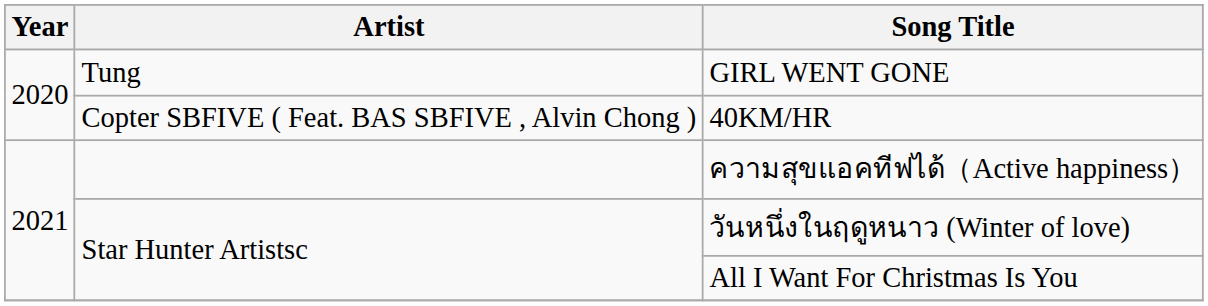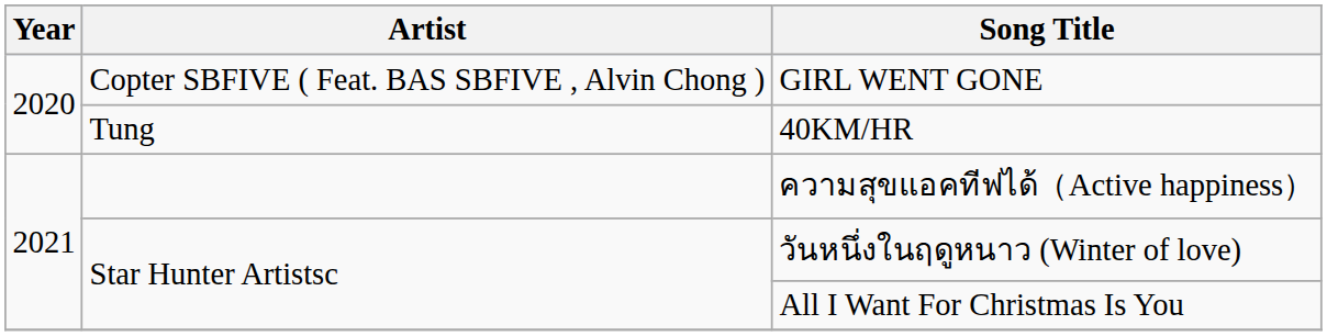GIRL WENT GONE | Artist: Tung -> Copter SBFIVE ( Feat. BAS SBFIVE , Alvin Chong )
40KM/HR | Artist: Copter SBFIVE ( Feat. BAS SBFIVE , Alvin Chong ) -> Tung
